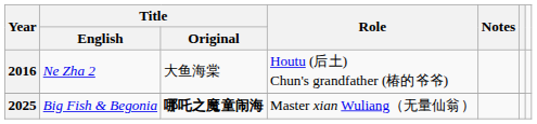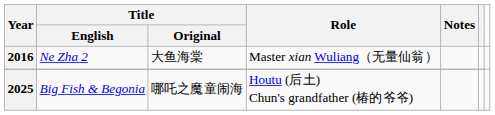2016 | Role: Houtu (后土) Chun's grandfather (椿的爷爷) -> Master xian Wuliang（无量仙翁）
2025 | Title / Original: bold -> normal
2025 | Role: Master xian Wuliang（无量仙翁） -> Houtu (后土) Chun's grandfather (椿的爷爷)
